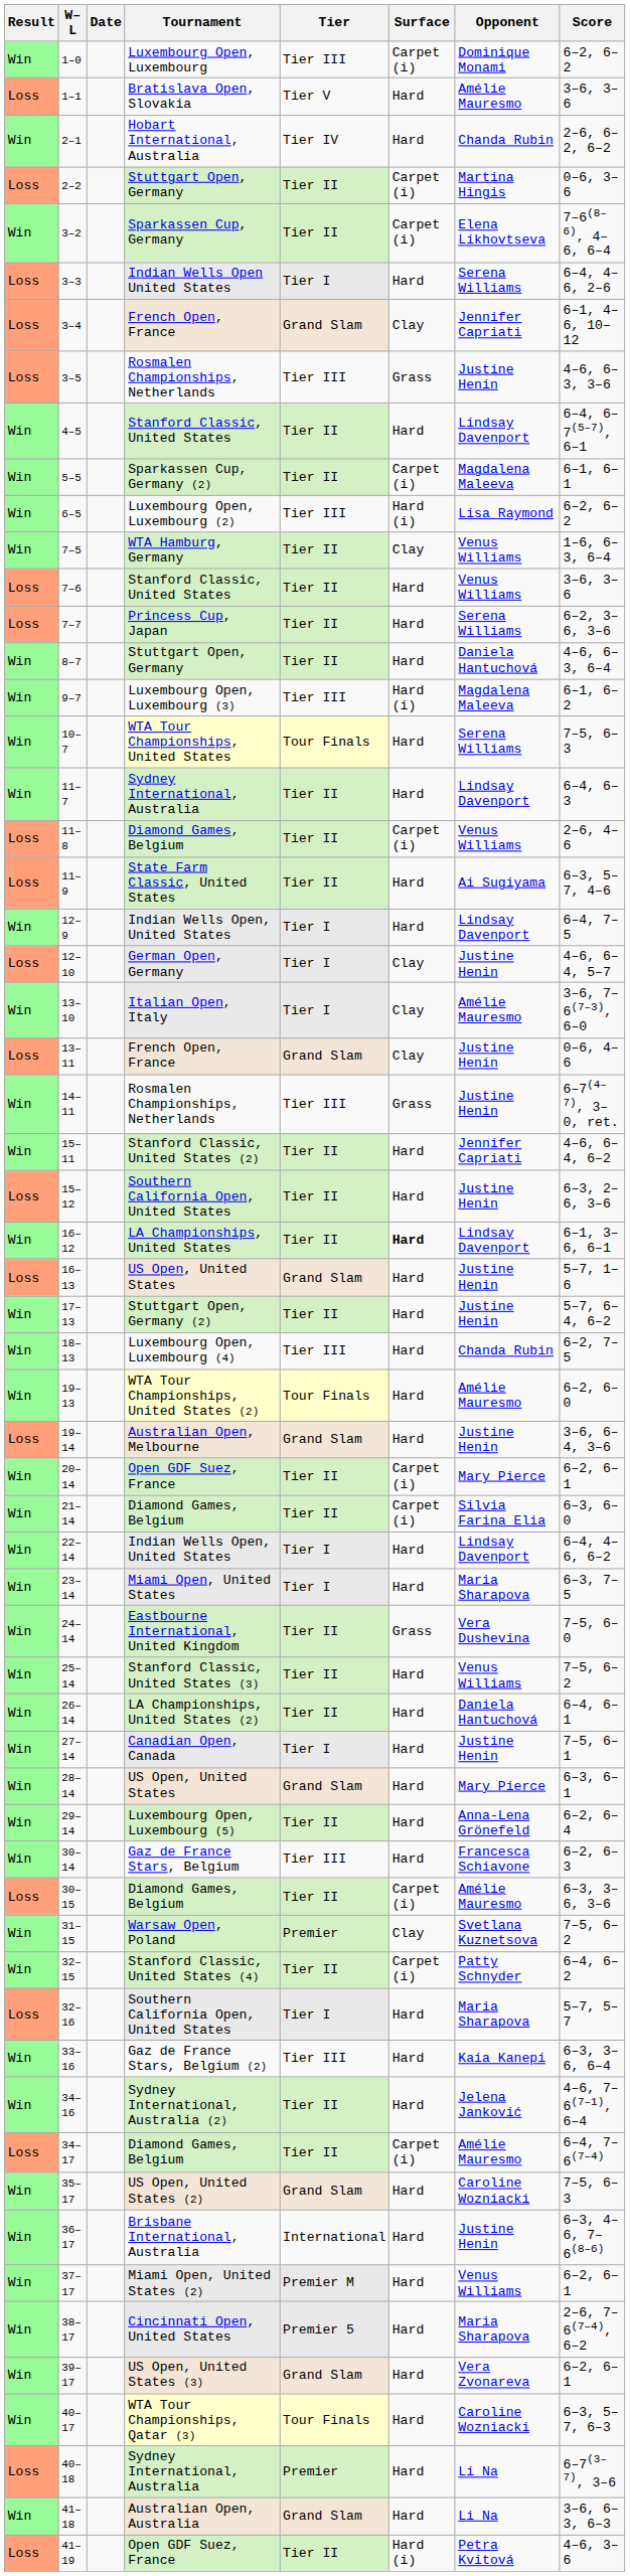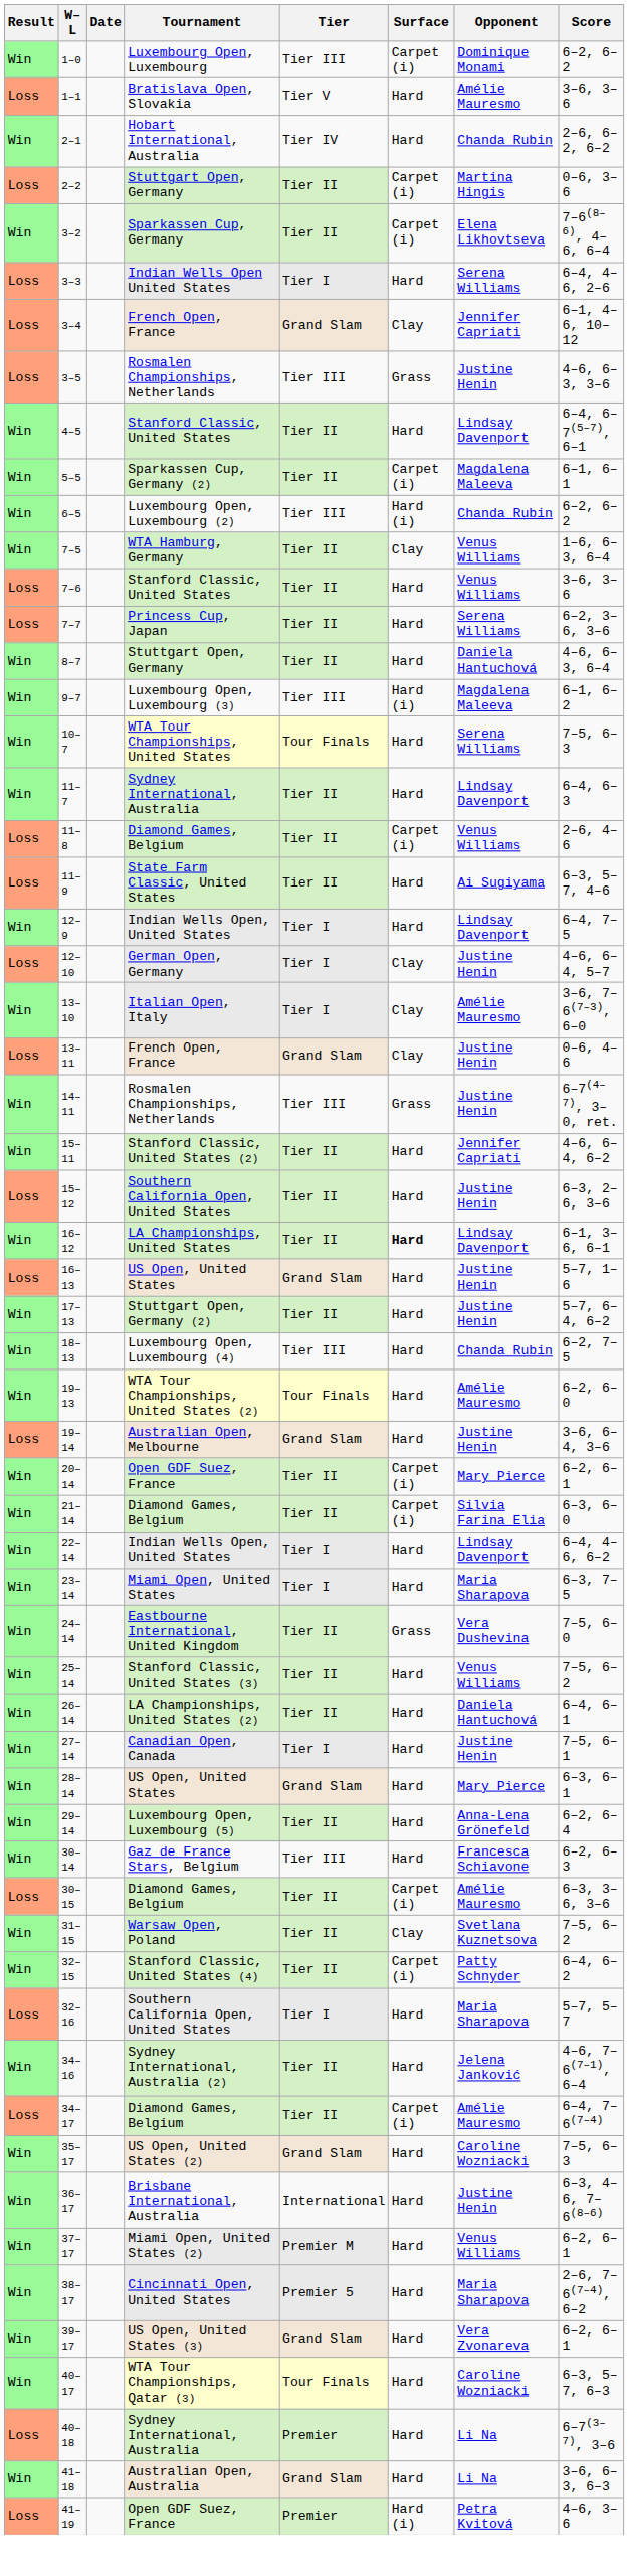6–5 | Opponent: Lisa Raymond -> Chanda Rubin
31–15 | Tier: Premier -> Tier II
- row: Win | 33–16 | Gaz de France Stars, Belgium (2) | Tier III | Hard | Kaia Kanepi | 6–3, 3–6, 6–4
41–19 | Tier: Tier II -> Premier
